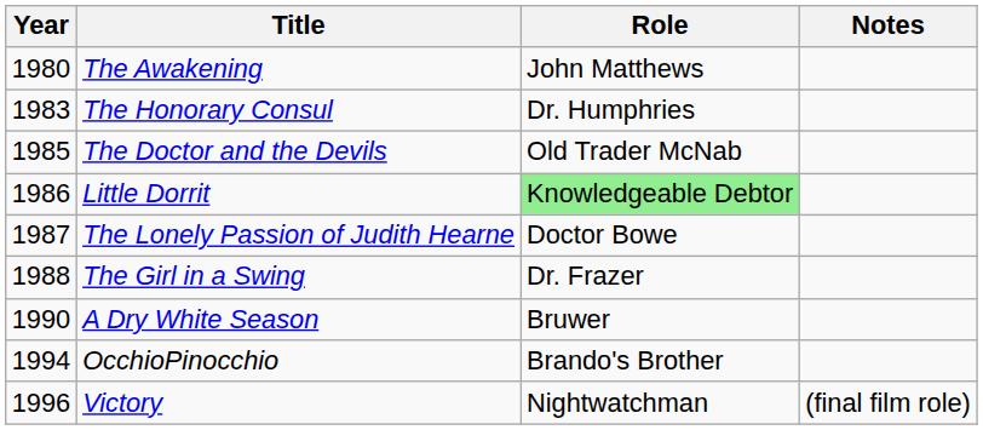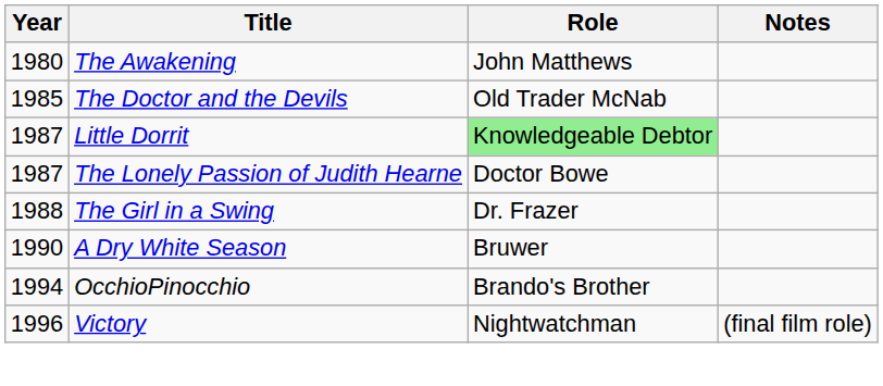- row: 1983 | The Honorary Consul | Dr. Humphries
Little Dorrit | Year: 1986 -> 1987
